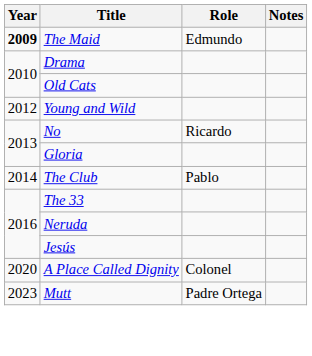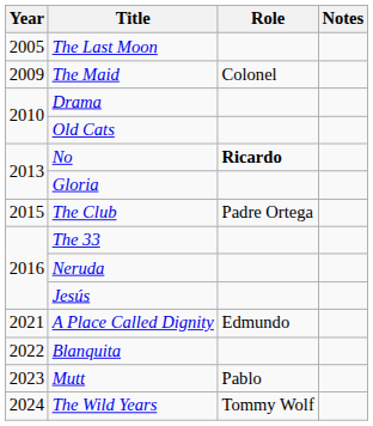+ row: 2005 | The Last Moon
The Maid | Year: bold -> normal
The Maid | Role: Edmundo -> Colonel
- row: 2012 | Young and Wild
No | Role: normal -> bold
The Club | Year: 2014 -> 2015
The Club | Role: Pablo -> Padre Ortega
A Place Called Dignity | Year: 2020 -> 2021
A Place Called Dignity | Role: Colonel -> Edmundo
+ row: 2022 | Blanquita
Mutt | Role: Padre Ortega -> Pablo
+ row: 2024 | The Wild Years | Tommy Wolf
